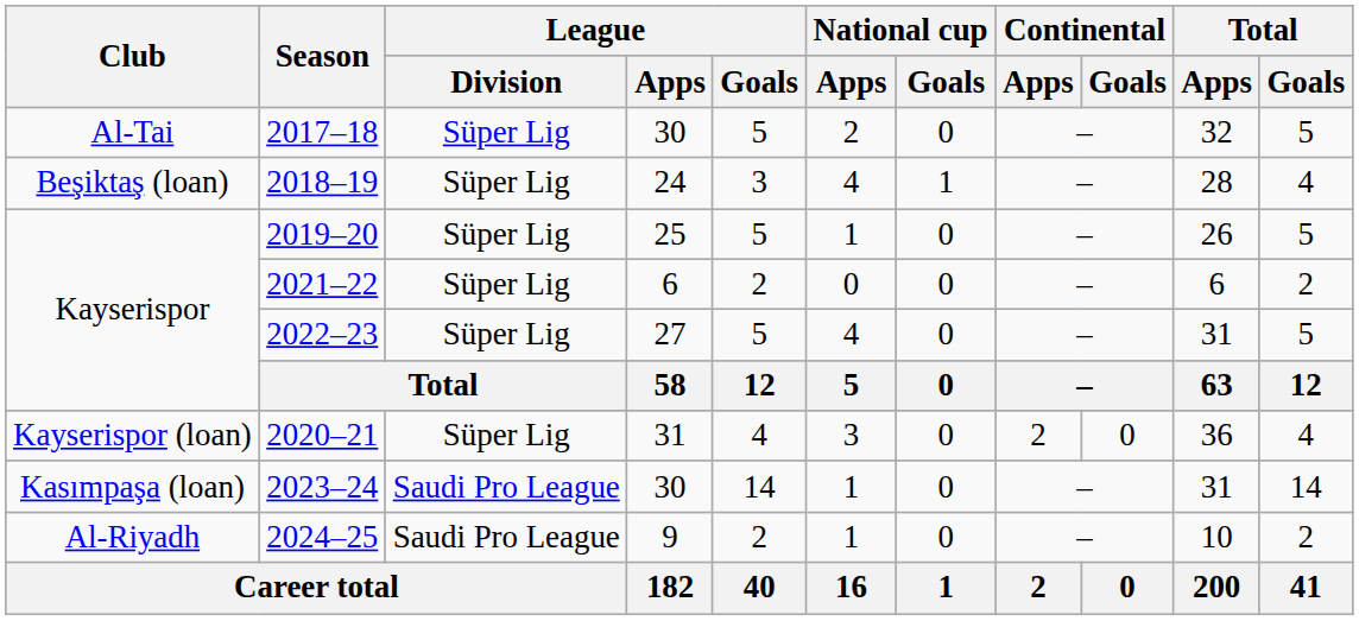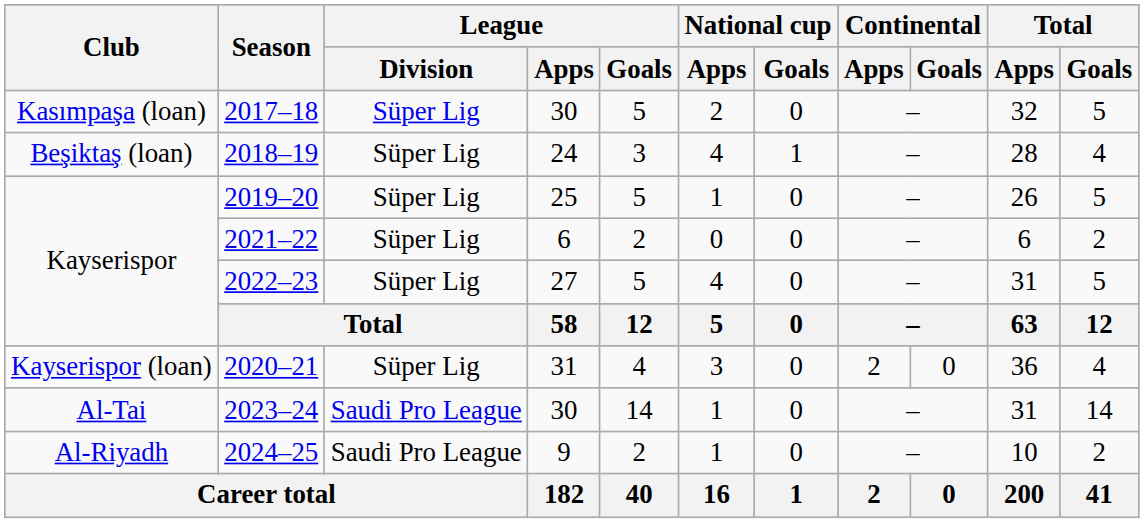2017–18 | Club: Al-Tai -> Kasımpaşa (loan)
2023–24 | Club: Kasımpaşa (loan) -> Al-Tai
